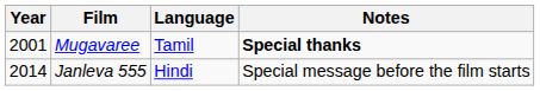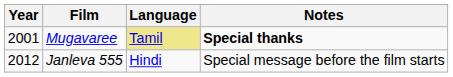Mugavaree | Language: no background -> khaki background
Janleva 555 | Year: 2014 -> 2012
